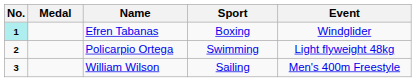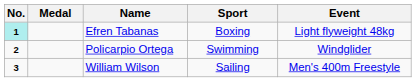Efren Tabanas | Event: Windglider -> Light flyweight 48kg
Policarpio Ortega | Event: Light flyweight 48kg -> Windglider
